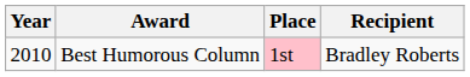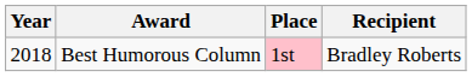Best Humorous Column | Year: 2010 -> 2018
